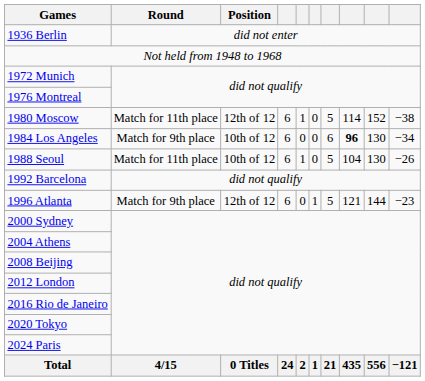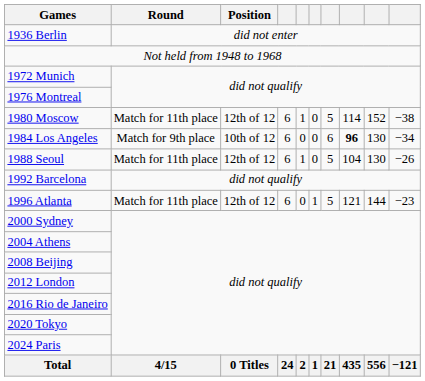1988 Seoul | Position: 10th of 12 -> 12th of 12
1996 Atlanta | Round: Match for 9th place -> Match for 11th place
